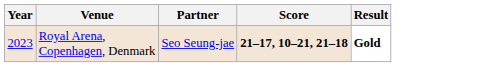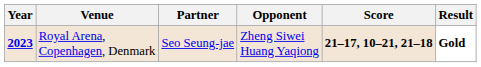+ column: Opponent | Zheng Siwei Huang Yaqiong
Royal Arena, Copenhagen, Denmark | Year: normal -> bold
